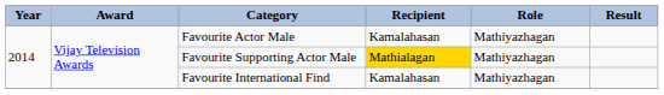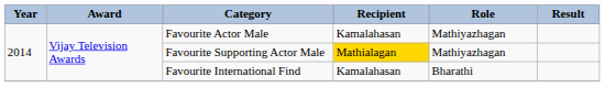Favourite International Find | Role: Mathiyazhagan -> Bharathi
